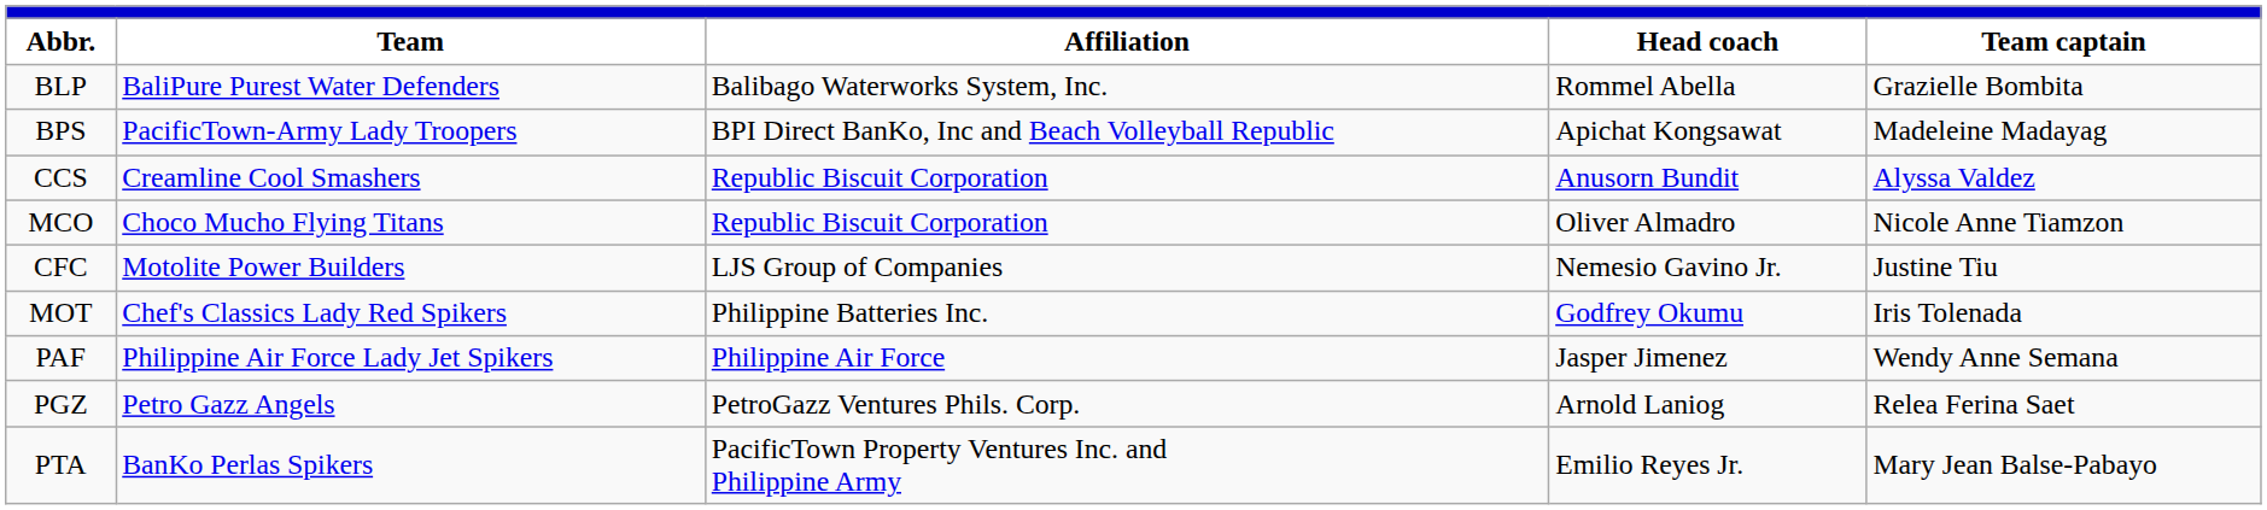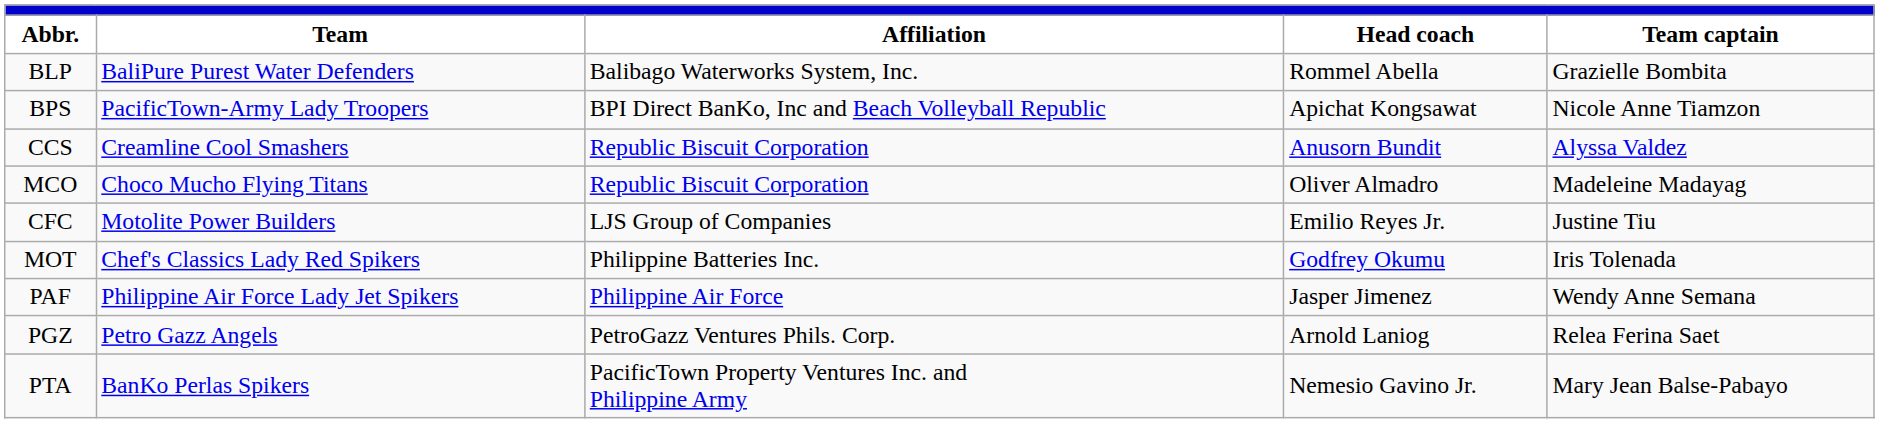BPS | Team captain: Madeleine Madayag -> Nicole Anne Tiamzon
MCO | Team captain: Nicole Anne Tiamzon -> Madeleine Madayag
CFC | Head coach: Nemesio Gavino Jr. -> Emilio Reyes Jr.
PTA | Head coach: Emilio Reyes Jr. -> Nemesio Gavino Jr.
